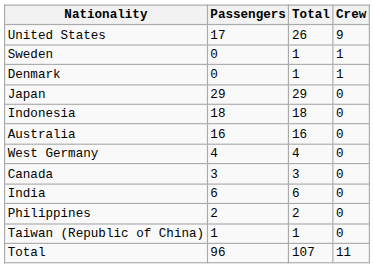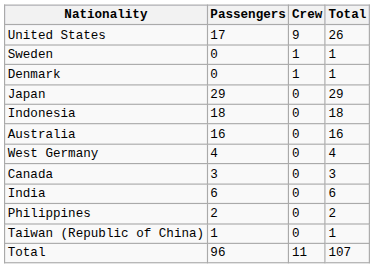columns swapped: Crew <-> Total
